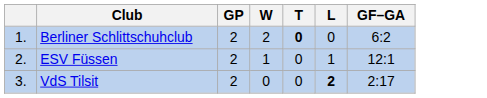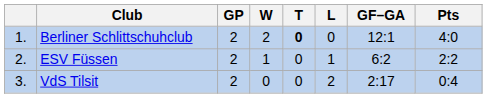+ column: Pts | 4:0 | 2:2 | 0:4
Berliner Schlittschuhclub | GF–GA: 6:2 -> 12:1
ESV Füssen | GF–GA: 12:1 -> 6:2
VdS Tilsit | L: bold -> normal
